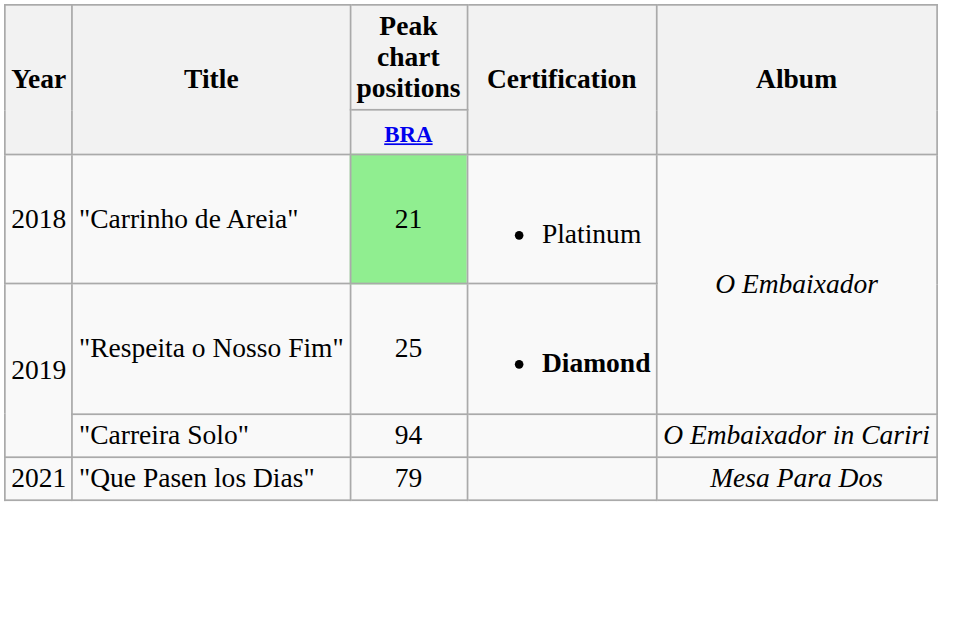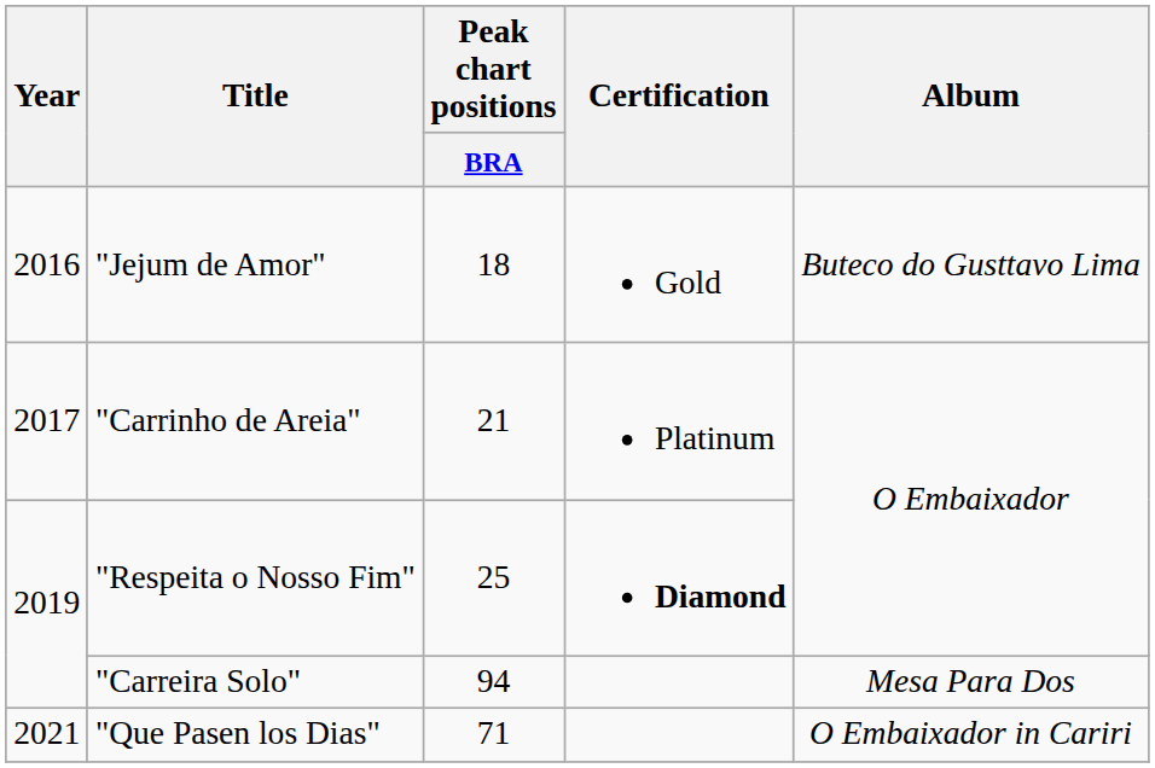+ row: 2016 | "Jejum de Amor" | 18 | Gold | Buteco do Gusttavo Lima
"Carrinho de Areia" | Year: 2018 -> 2017
"Carrinho de Areia" | Peak chart positions / BRA: lightgreen background -> no background
"Carreira Solo" | Album: O Embaixador in Cariri -> Mesa Para Dos
"Que Pasen los Dias" | Peak chart positions / BRA: 79 -> 71
"Que Pasen los Dias" | Album: Mesa Para Dos -> O Embaixador in Cariri
